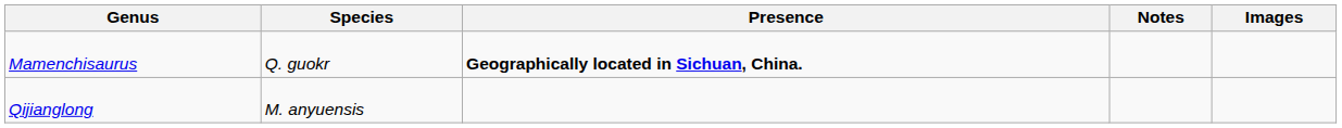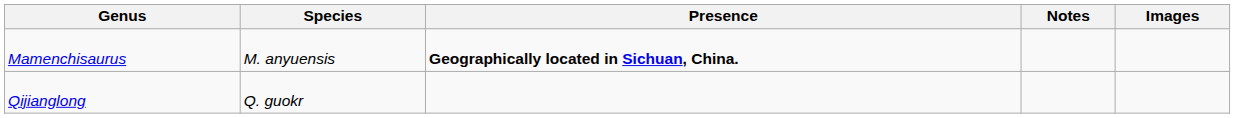Mamenchisaurus | Species: Q. guokr -> M. anyuensis
Qijianglong | Species: M. anyuensis -> Q. guokr
